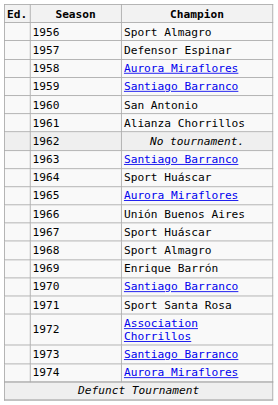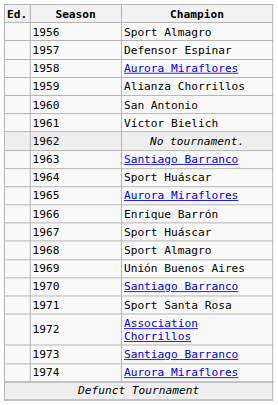1959 | Champion: Santiago Barranco -> Alianza Chorrillos
1961 | Champion: Alianza Chorrillos -> Víctor Bielich
1966 | Champion: Unión Buenos Aires -> Enrique Barrón
1969 | Champion: Enrique Barrón -> Unión Buenos Aires
